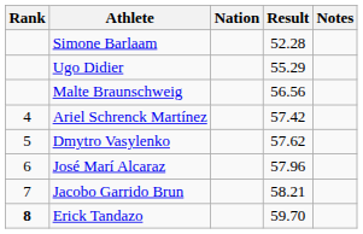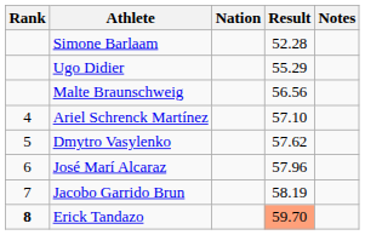Ariel Schrenck Martínez | Result: 57.42 -> 57.10
Jacobo Garrido Brun | Result: 58.21 -> 58.19
Erick Tandazo | Result: no background -> lightsalmon background
